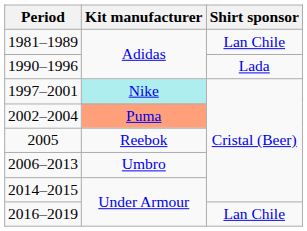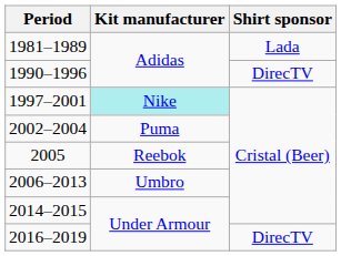1981–1989 | Shirt sponsor: Lan Chile -> Lada
1990–1996 | Shirt sponsor: Lada -> DirecTV
2002–2004 | Kit manufacturer: lightsalmon background -> no background
2016–2019 | Shirt sponsor: Lan Chile -> DirecTV
